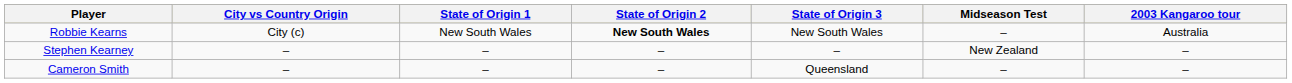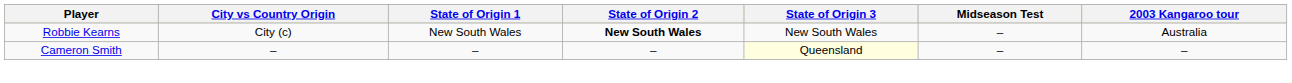- row: Stephen Kearney | – | – | – | – | New Zealand | –
Cameron Smith | State of Origin 3: no background -> lightyellow background
